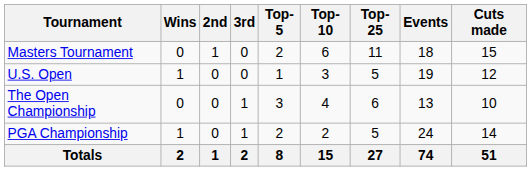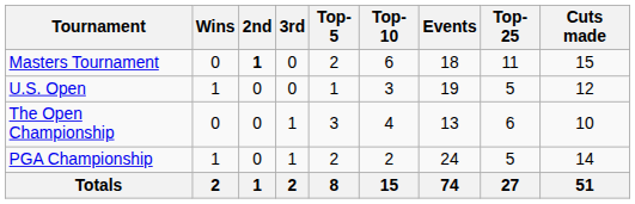columns swapped: Top-25 <-> Events
Masters Tournament | 2nd: normal -> bold
